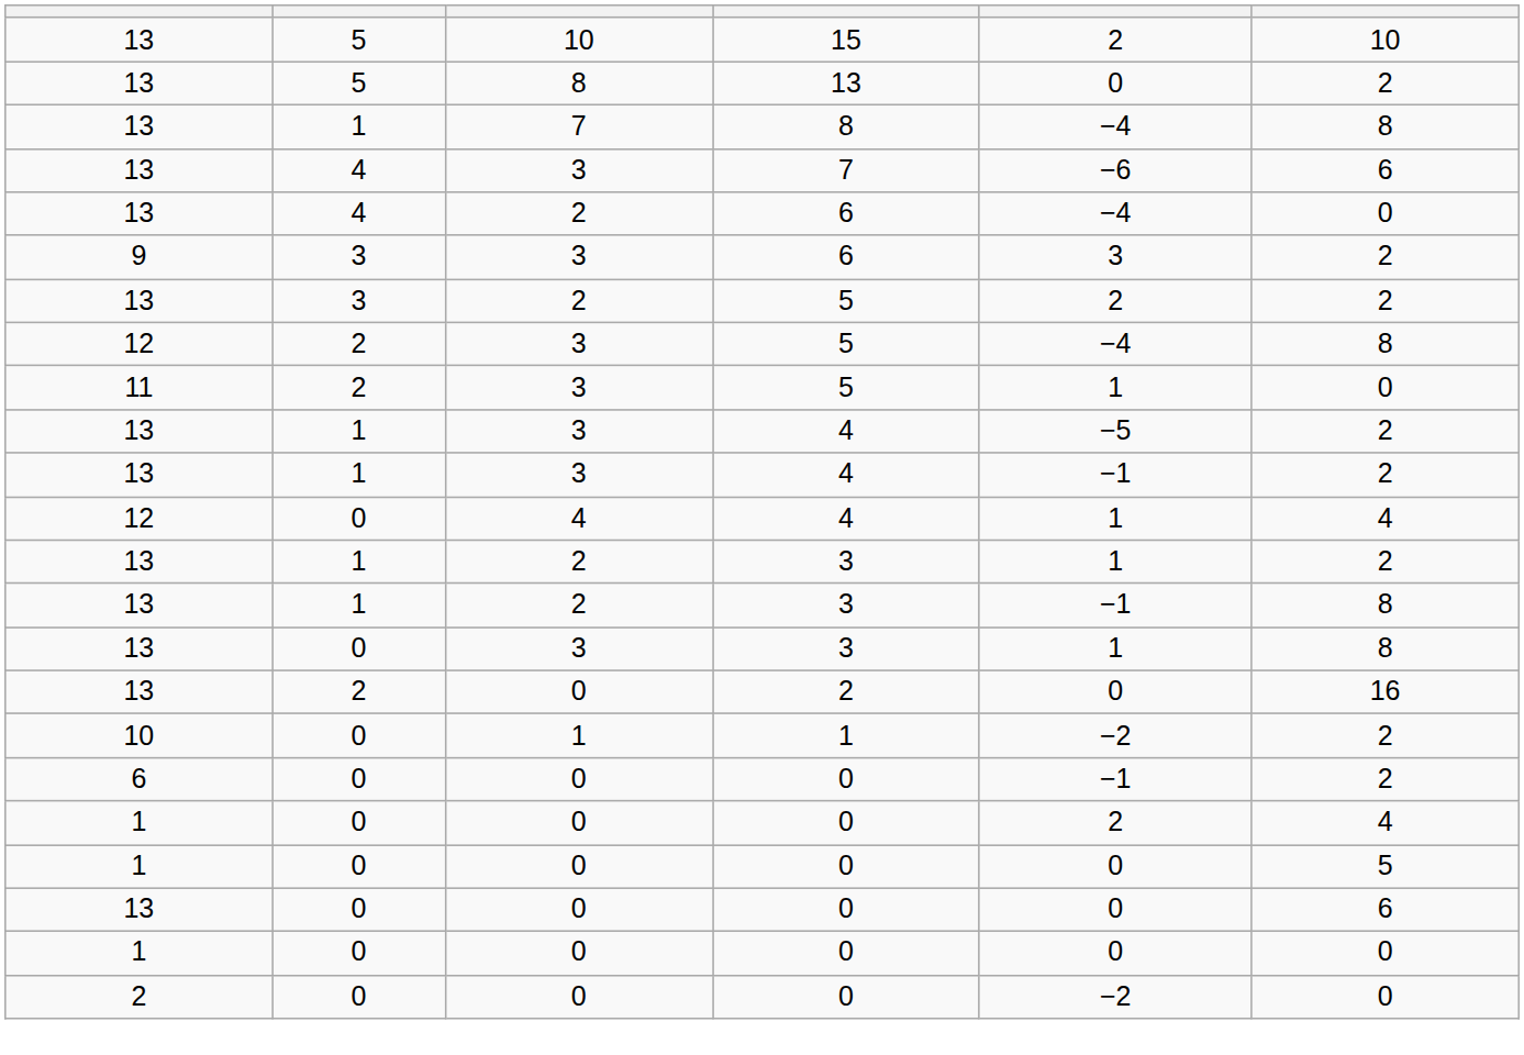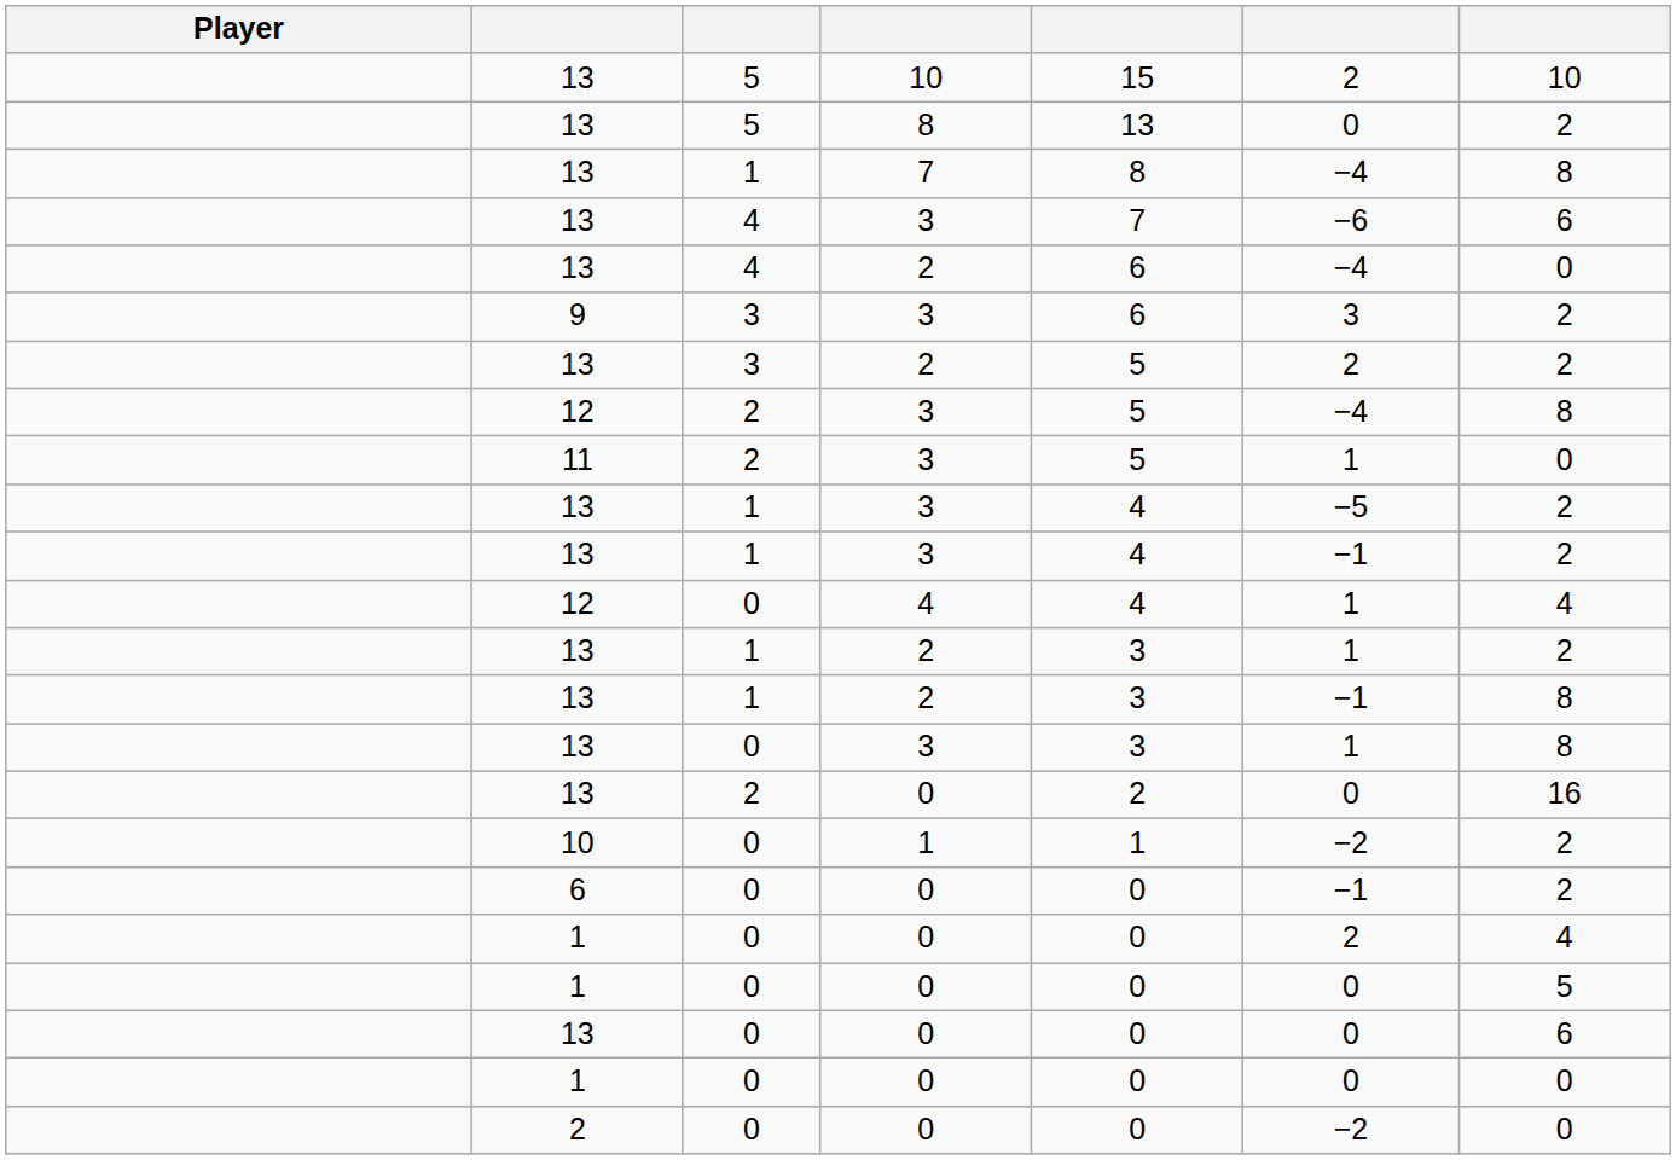+ column: Player
